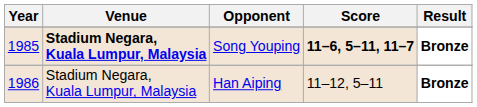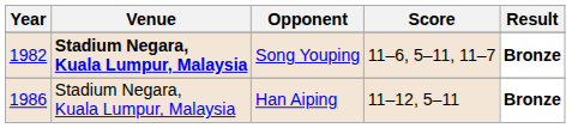Song Youping | Year: 1985 -> 1982
Song Youping | Score: bold -> normal
